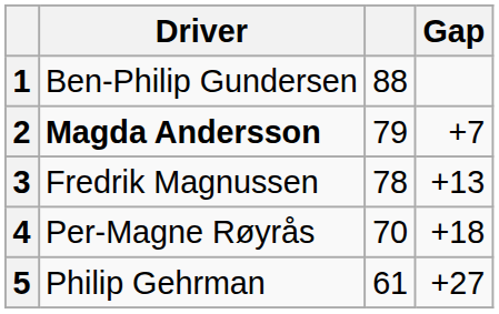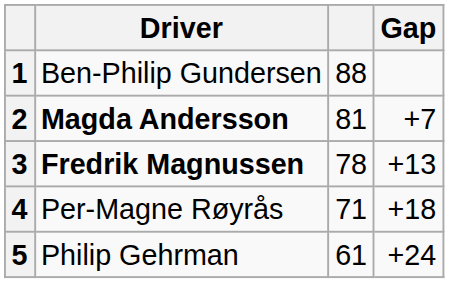2 | column 3: 79 -> 81
3 | Driver: normal -> bold
4 | column 3: 70 -> 71
5 | Gap: +27 -> +24
